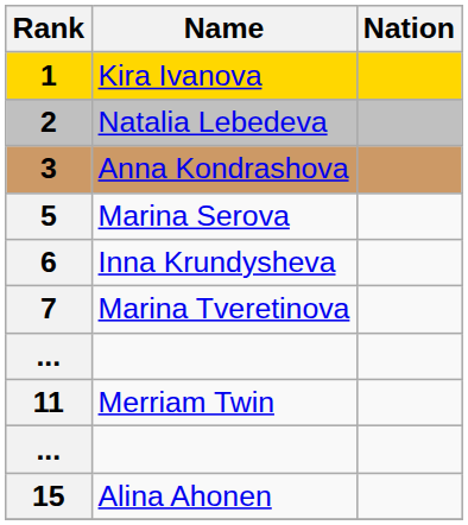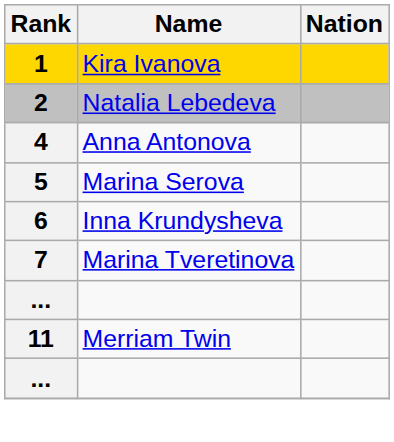- row: 3 | Anna Kondrashova
+ row: 4 | Anna Antonova
- row: 15 | Alina Ahonen
